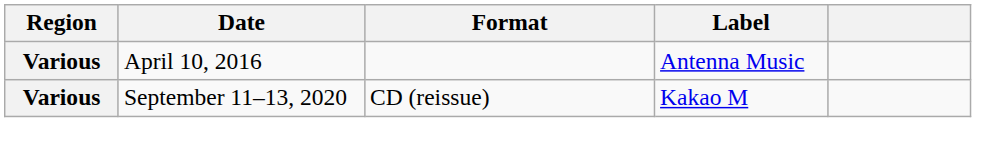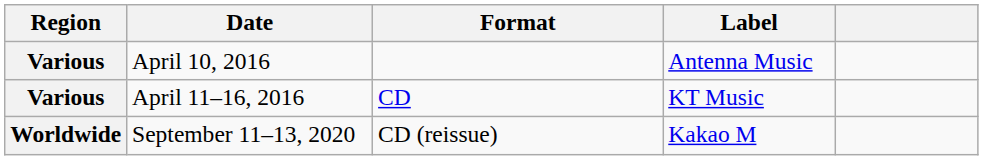+ row: Various | April 11–16, 2016 | CD | KT Music
September 11–13, 2020 | Region: Various -> Worldwide
